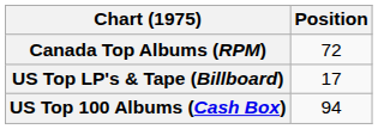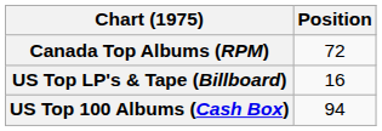US Top LP's & Tape (Billboard) | Position: 17 -> 16
